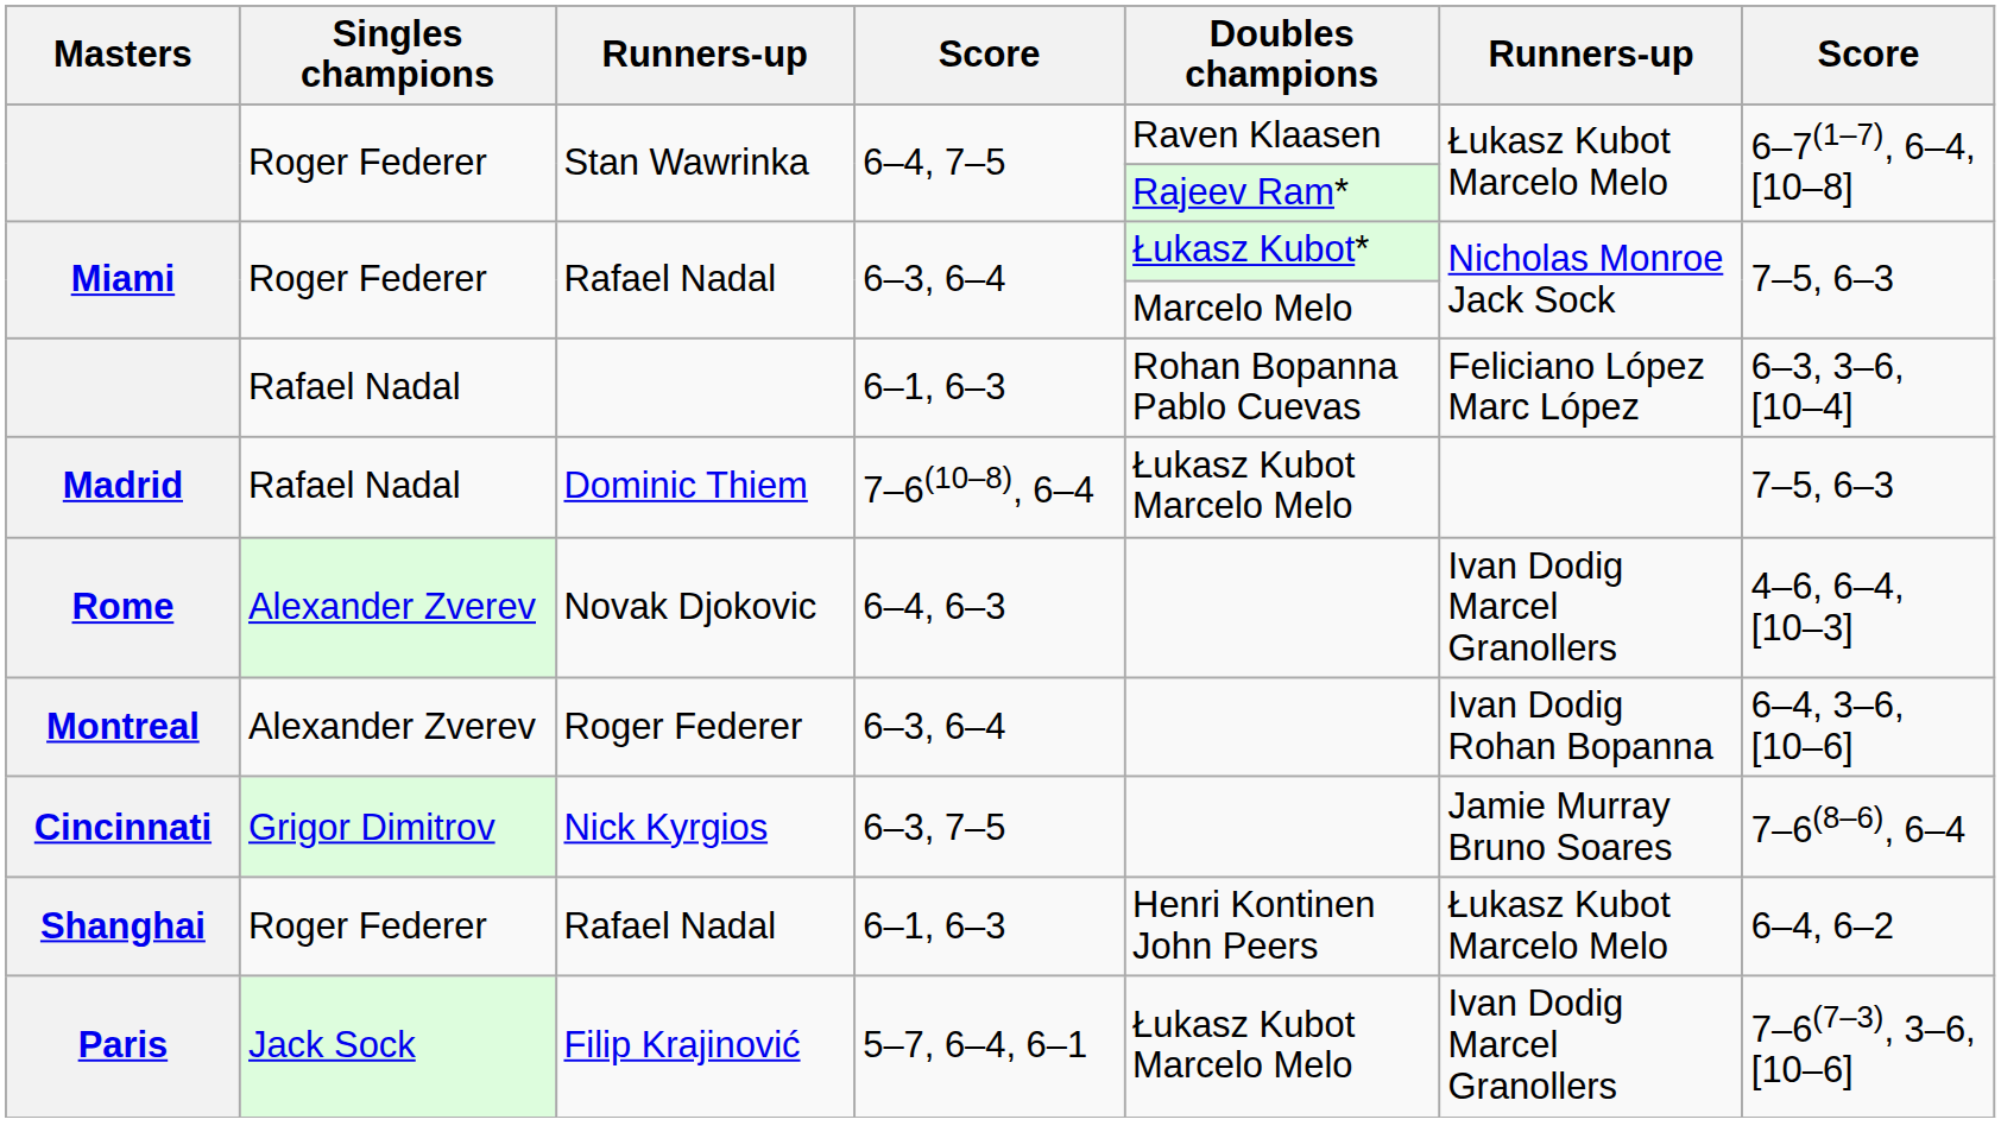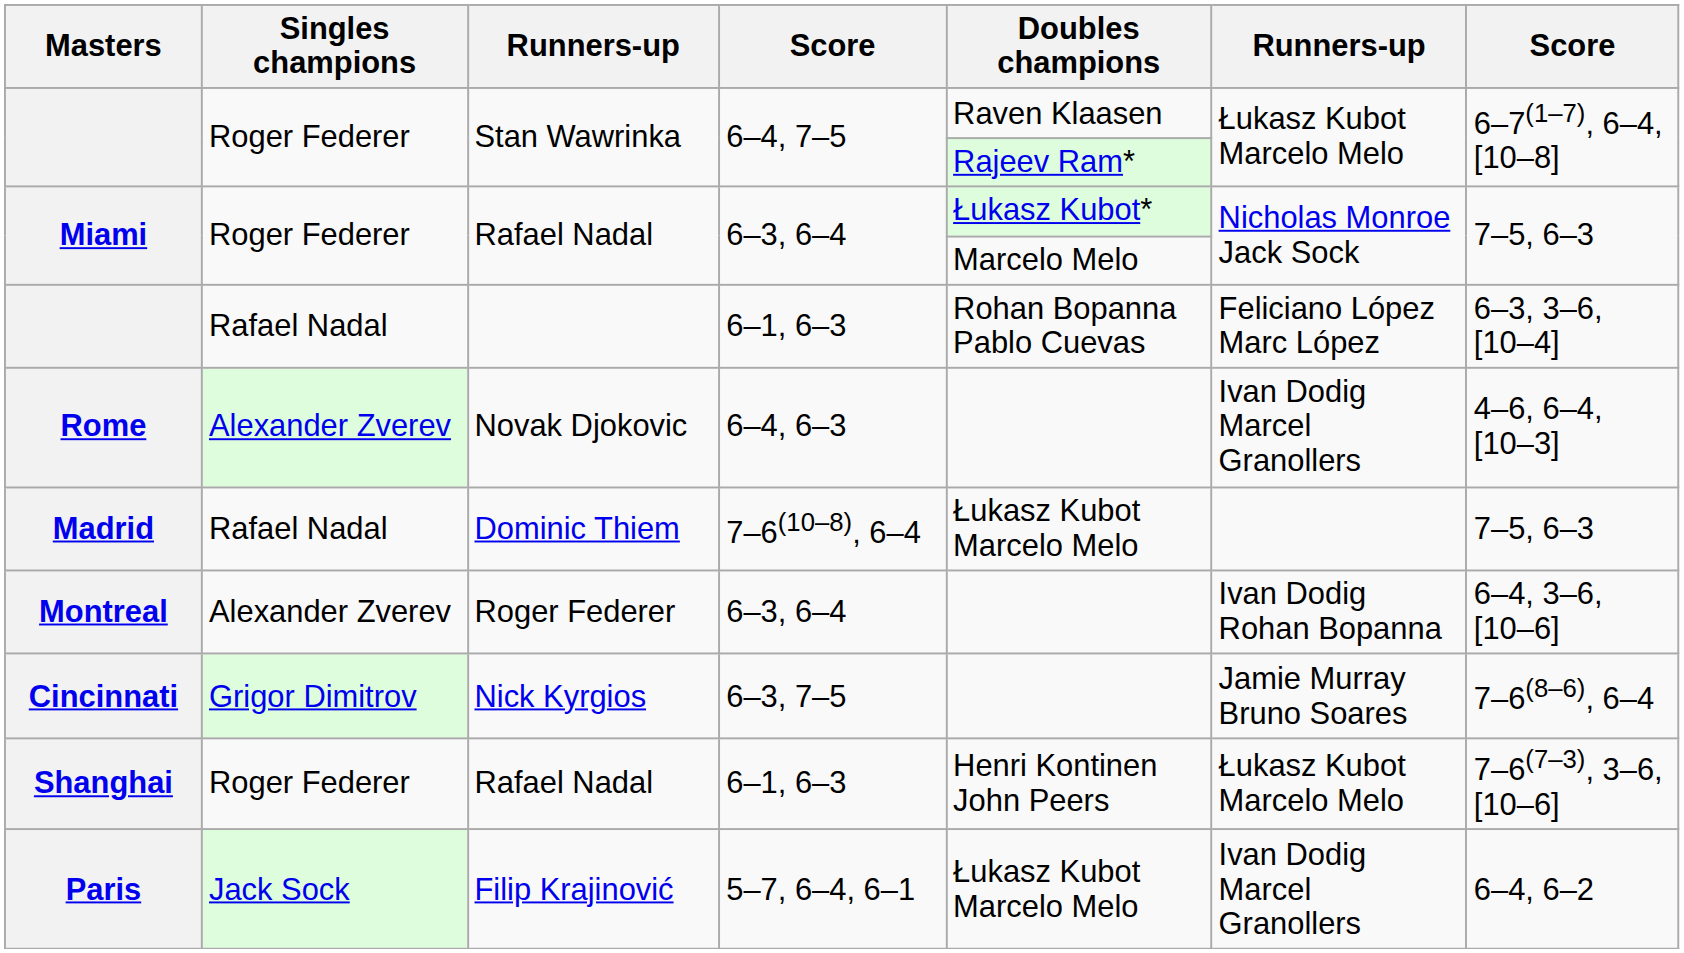rows swapped: Madrid <-> Rome
Shanghai | column 7: 6–4, 6–2 -> 7–6(7–3), 3–6, [10–6]
Paris | column 7: 7–6(7–3), 3–6, [10–6] -> 6–4, 6–2
